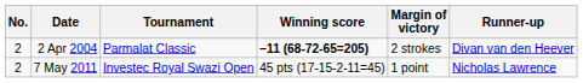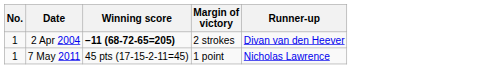- column: Tournament | Parmalat Classic | Investec Royal Swazi Open
2 Apr 2004 | No.: 2 -> 1
7 May 2011 | No.: 2 -> 1
